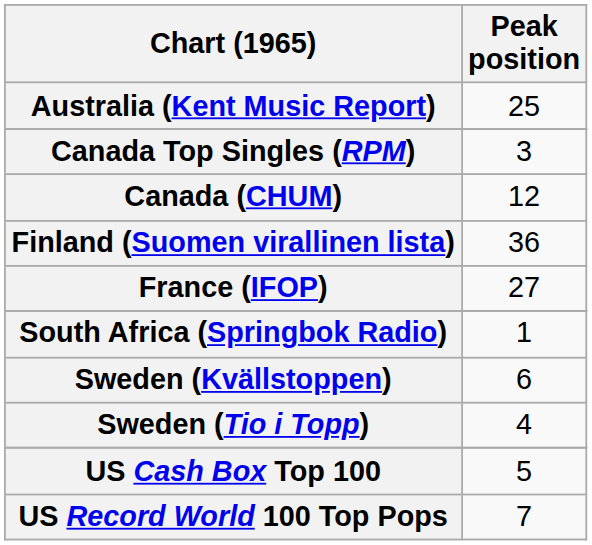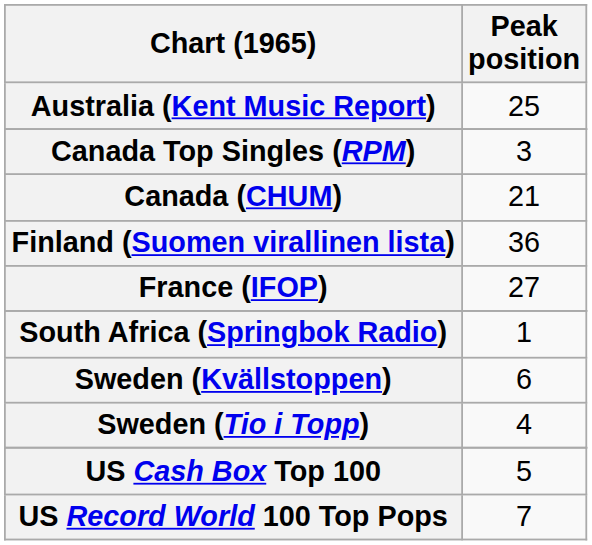Canada (CHUM) | Peak position: 12 -> 21
